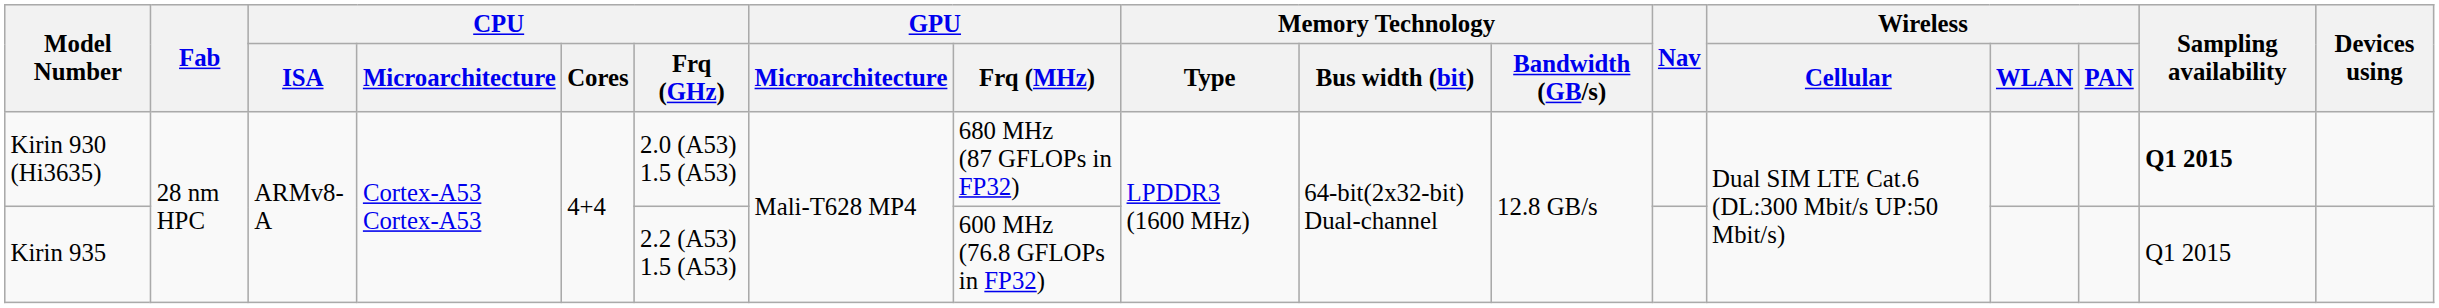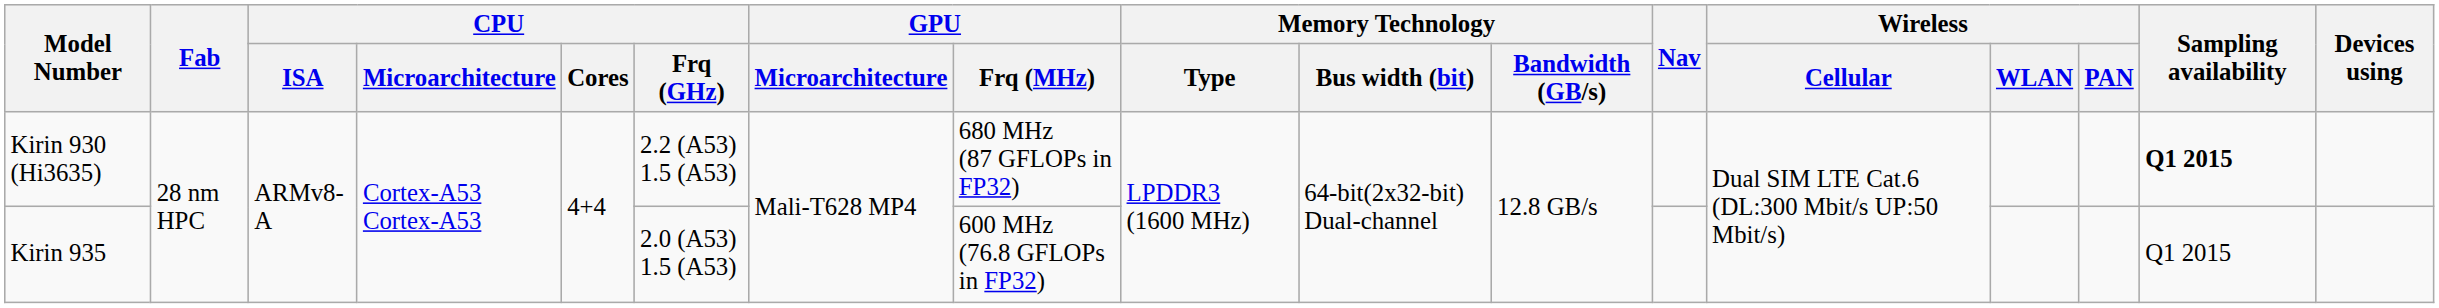Kirin 930 (Hi3635) | CPU / Frq (GHz): 2.0 (A53) 1.5 (A53) -> 2.2 (A53) 1.5 (A53)
Kirin 935 | CPU / Frq (GHz): 2.2 (A53) 1.5 (A53) -> 2.0 (A53) 1.5 (A53)
